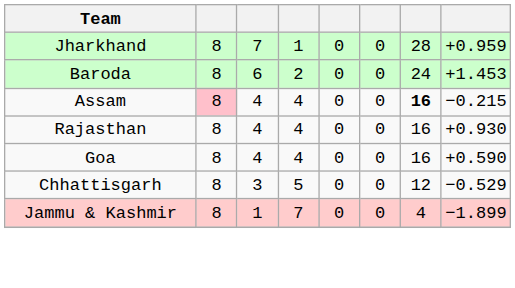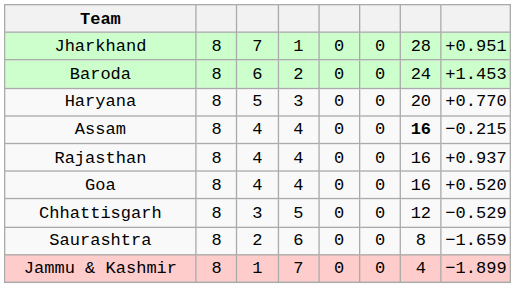Jharkhand | column 8: +0.959 -> +0.951
+ row: Haryana | 8 | 5 | 3 | 0 | 0 | 20 | +0.770
Assam | column 2: pink background -> no background
Rajasthan | column 8: +0.930 -> +0.937
Goa | column 8: +0.590 -> +0.520
+ row: Saurashtra | 8 | 2 | 6 | 0 | 0 | 8 | −1.659
